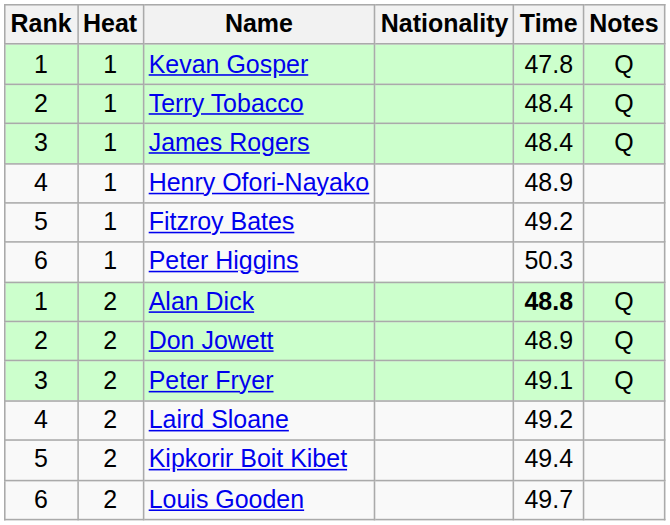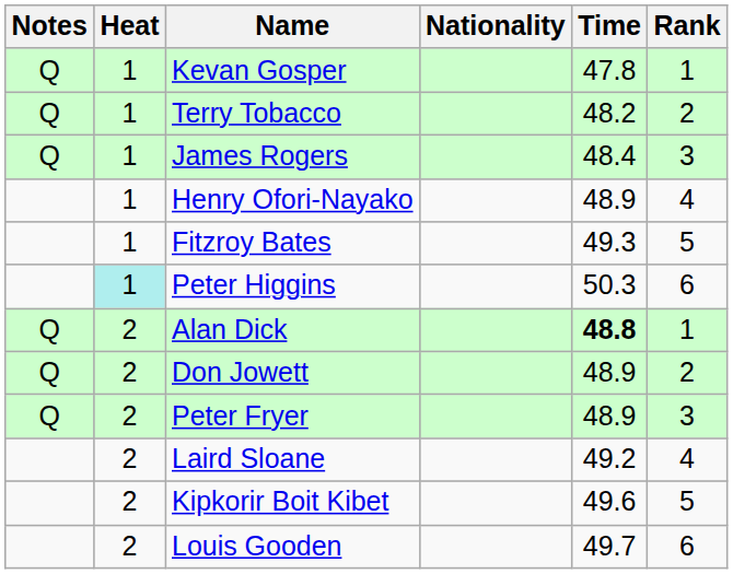columns swapped: Rank <-> Notes
Terry Tobacco | Time: 48.4 -> 48.2
Fitzroy Bates | Time: 49.2 -> 49.3
Peter Higgins | Heat: no background -> paleturquoise background
Peter Fryer | Time: 49.1 -> 48.9
Kipkorir Boit Kibet | Time: 49.4 -> 49.6
